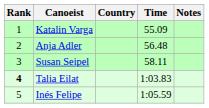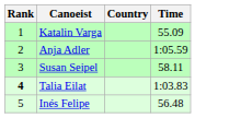- column: Notes
Anja Adler | Time: 56.48 -> 1:05.59
Inés Felipe | Time: 1:05.59 -> 56.48
